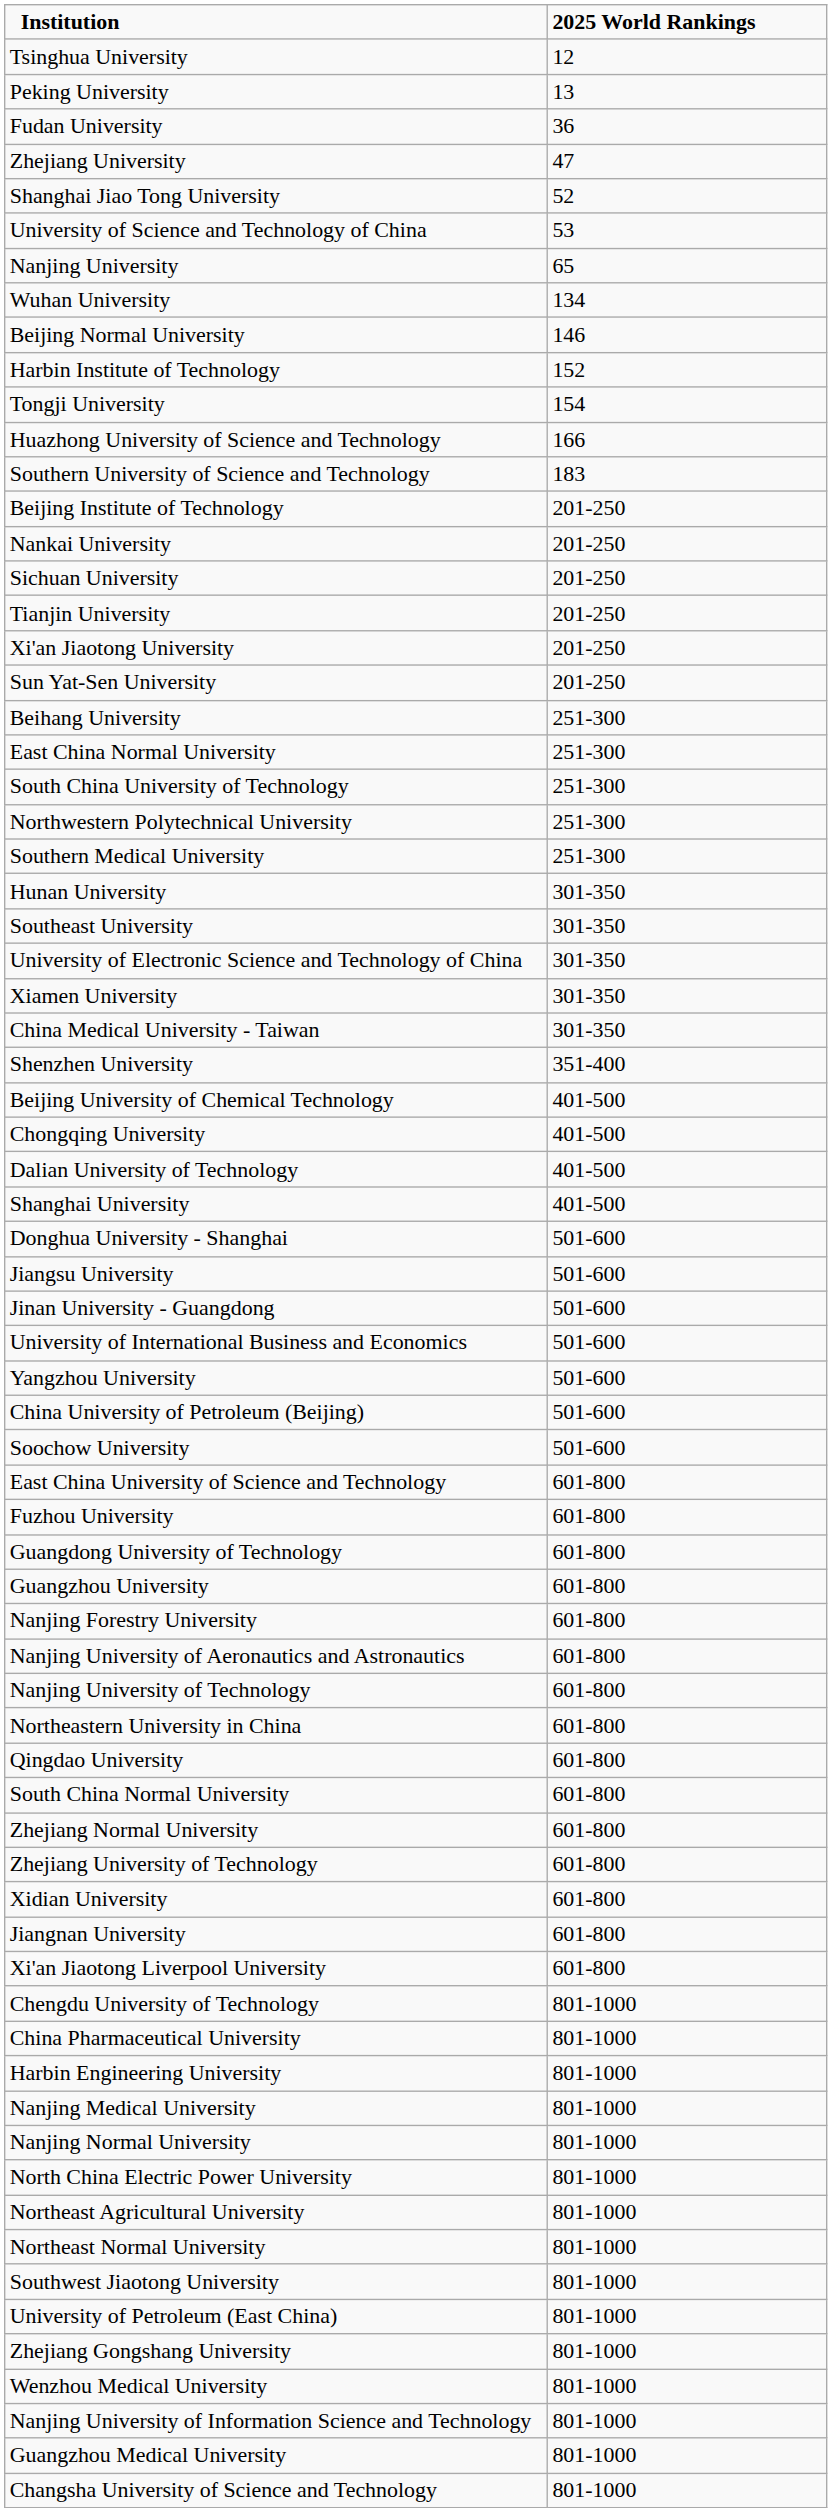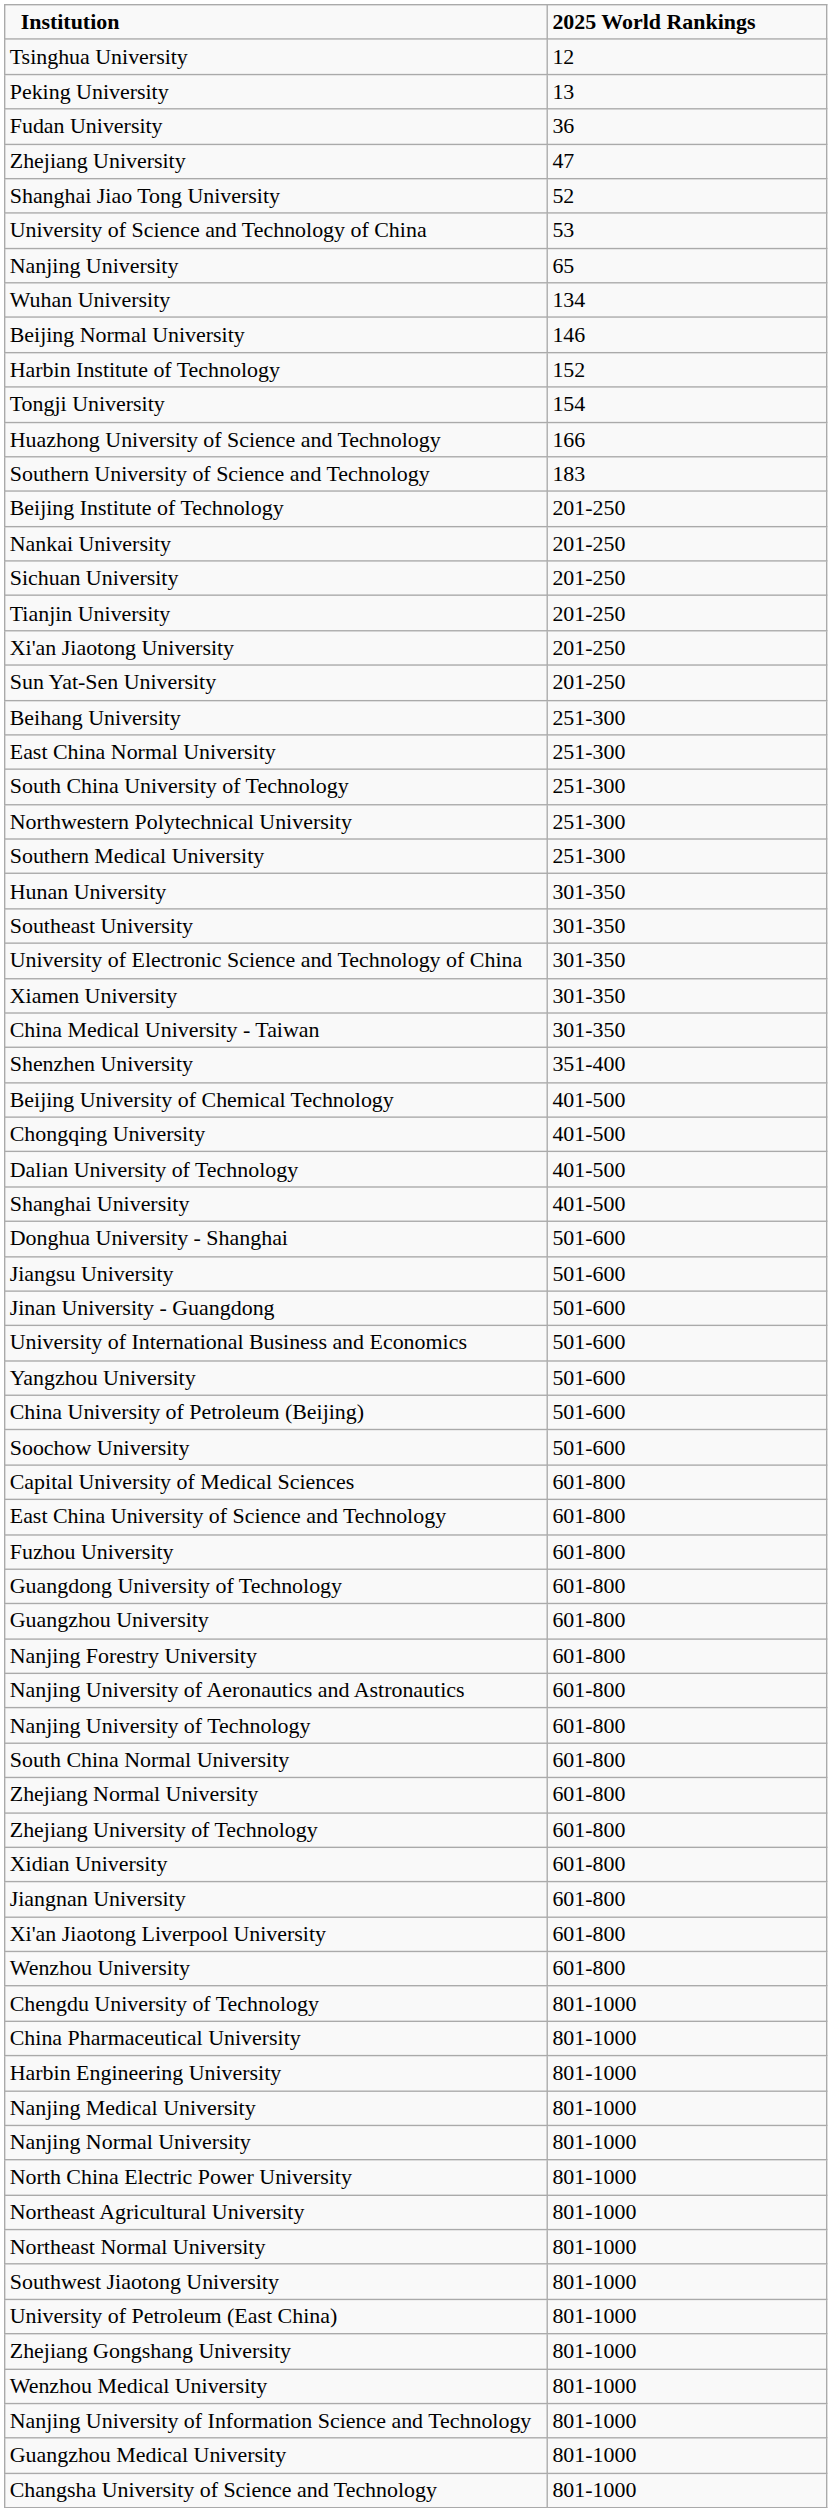+ row: Capital University of Medical Sciences | 601-800
- row: Northeastern University in China | 601-800
- row: Qingdao University | 601-800
+ row: Wenzhou University | 601-800
